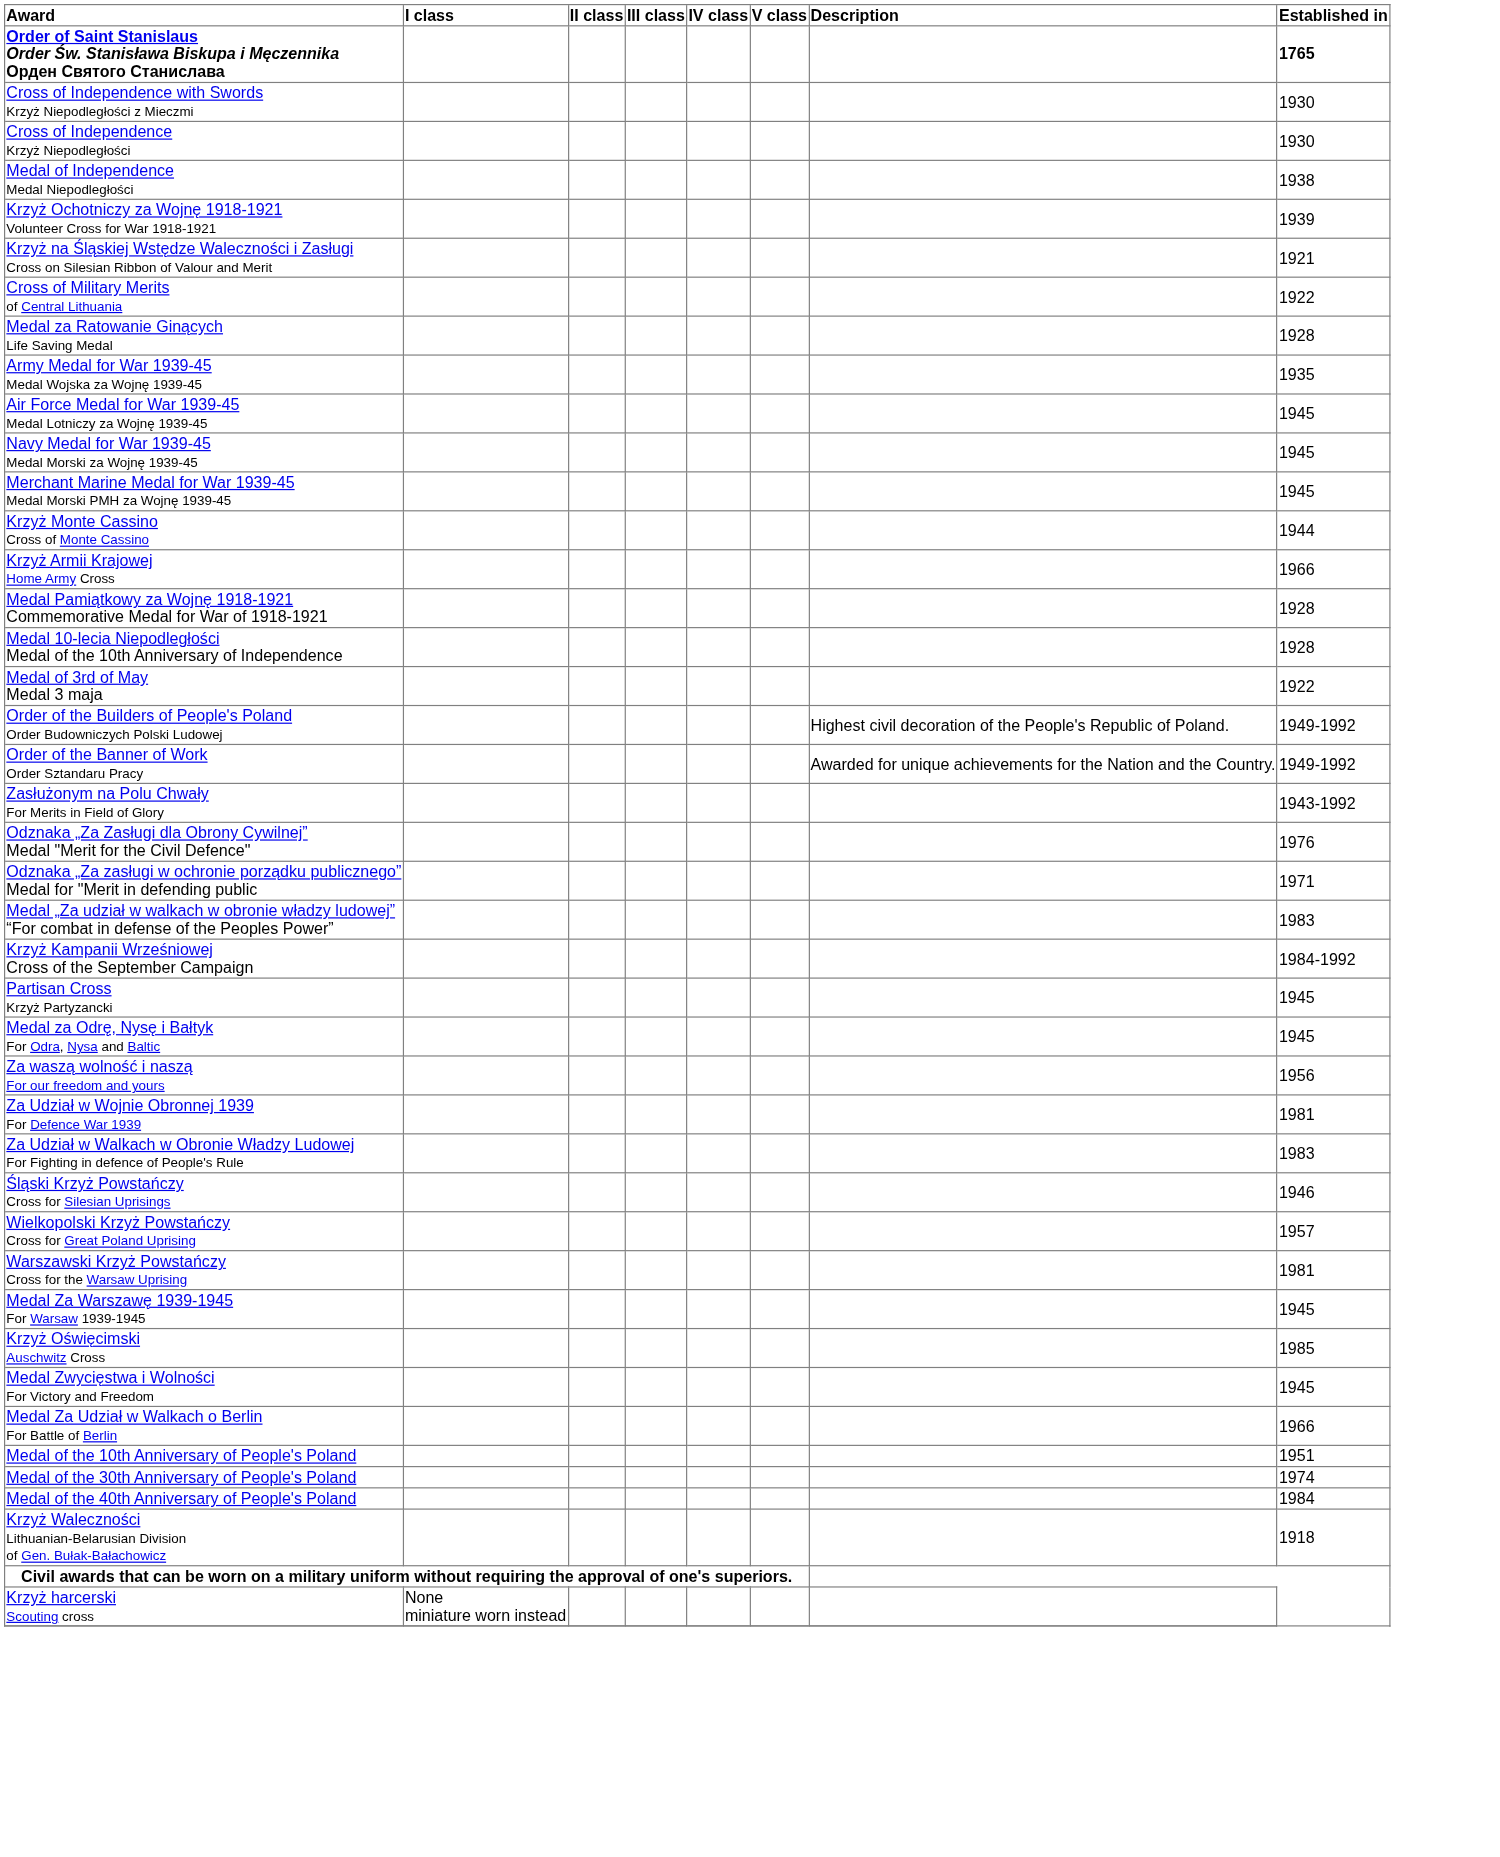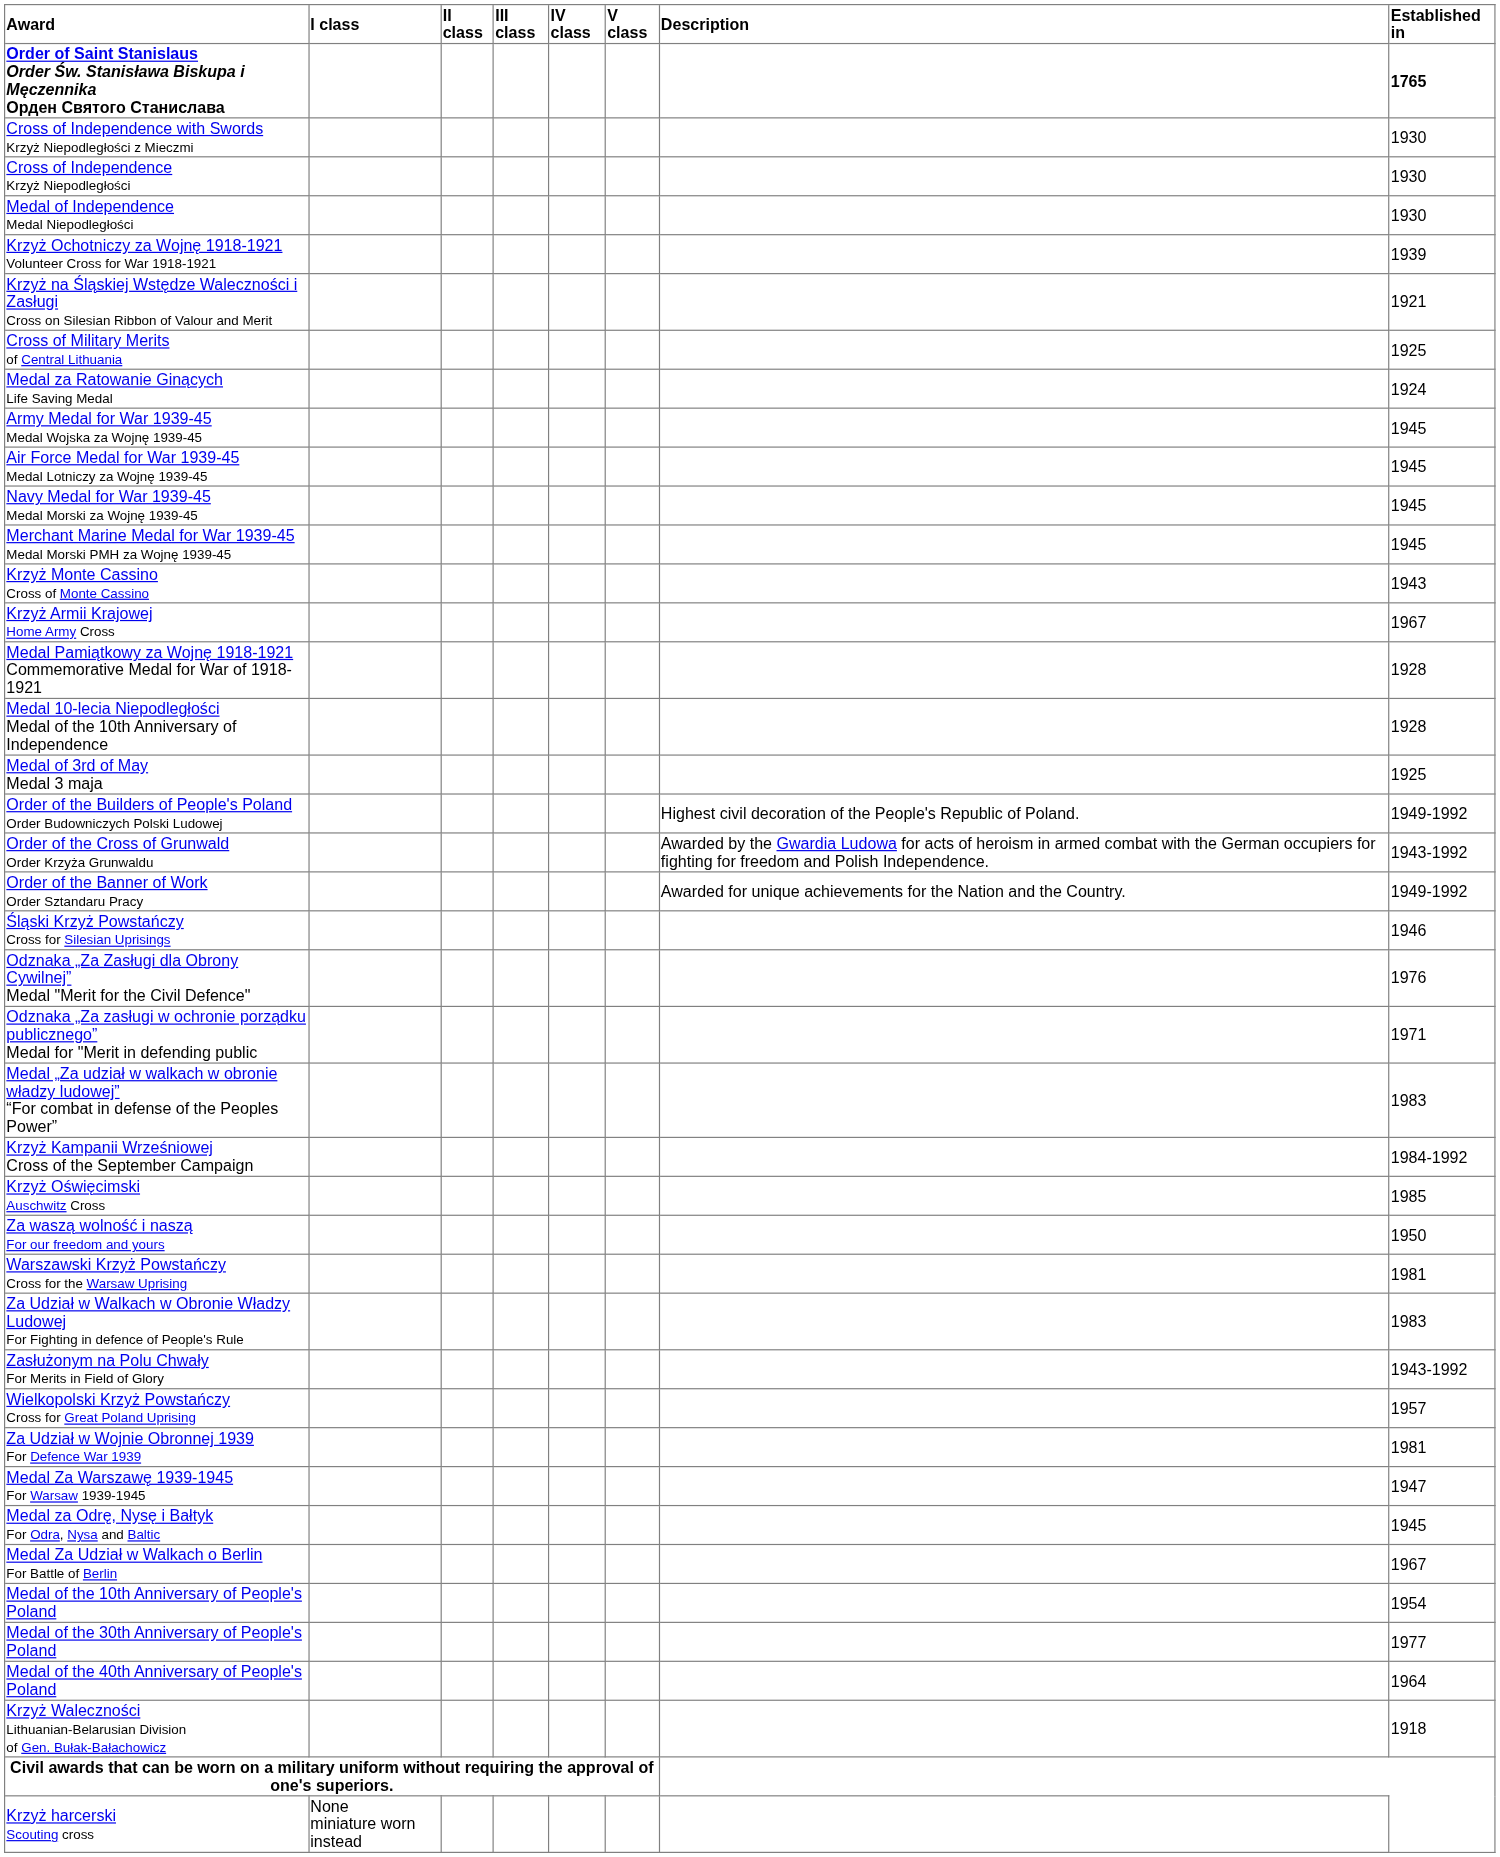Medal of Independence Medal Niepodległości | Established in / 1765: 1938 -> 1930
Cross of Military Merits of Central Lithuania | Established in / 1765: 1922 -> 1925
Medal za Ratowanie Ginących Life Saving Medal | Established in / 1765: 1928 -> 1924
Army Medal for War 1939-45 Medal Wojska za Wojnę 1939-45 | Established in / 1765: 1935 -> 1945
Krzyż Monte Cassino Cross of Monte Cassino | Established in / 1765: 1944 -> 1943
Krzyż Armii Krajowej Home Army Cross | Established in / 1765: 1966 -> 1967
Medal of 3rd of May Medal 3 maja | Established in / 1765: 1922 -> 1925
+ row: Order of the Cross of Grunwald Order Krzyża Grunwaldu | Awarded by the Gwardia Ludowa for acts of heroism in armed combat with the German occupiers for fighting for freedom and Polish Independence. | 1943-1992
rows swapped: Zasłużonym na Polu Chwały For Merits in Field of Glory <-> Śląski Krzyż Powstańczy Cross for Silesian Uprisings
- row: Partisan Cross Krzyż Partyzancki | 1945
rows swapped: Krzyż Oświęcimski Auschwitz Cross <-> Medal za Odrę, Nysę i Bałtyk For Odra, Nysa and Baltic
Za waszą wolność i naszą For our freedom and yours | Established in / 1765: 1956 -> 1950
rows swapped: Za Udział w Wojnie Obronnej 1939 For Defence War 1939 <-> Warszawski Krzyż Powstańczy Cross for the Warsaw Uprising
Medal Za Warszawę 1939-1945 For Warsaw 1939-1945 | Established in / 1765: 1945 -> 1947
- row: Medal Zwycięstwa i Wolności For Victory and Freedom | 1945
Medal Za Udział w Walkach o Berlin For Battle of Berlin | Established in / 1765: 1966 -> 1967
Medal of the 10th Anniversary of People's Poland | Established in / 1765: 1951 -> 1954
Medal of the 30th Anniversary of People's Poland | Established in / 1765: 1974 -> 1977
Medal of the 40th Anniversary of People's Poland | Established in / 1765: 1984 -> 1964
